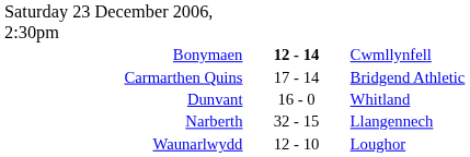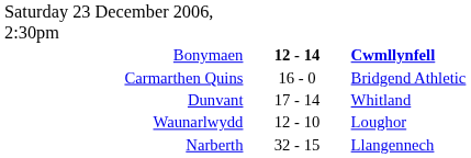Bonymaen | column 3: normal -> bold
Carmarthen Quins | column 2: 17 - 14 -> 16 - 0
Dunvant | column 2: 16 - 0 -> 17 - 14
rows swapped: Narberth <-> Waunarlwydd
